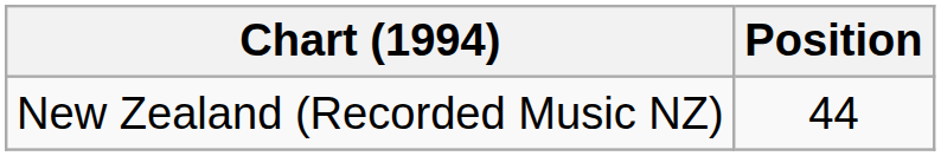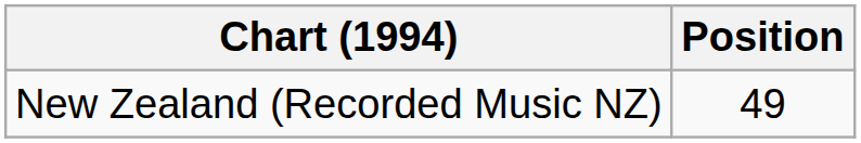New Zealand (Recorded Music NZ) | Position: 44 -> 49
